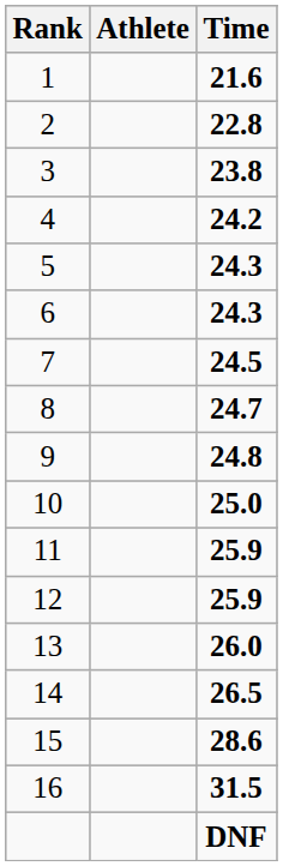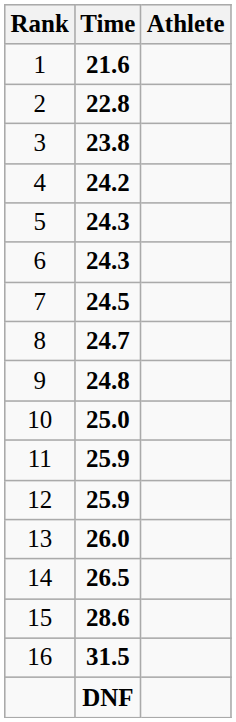columns swapped: Athlete <-> Time
